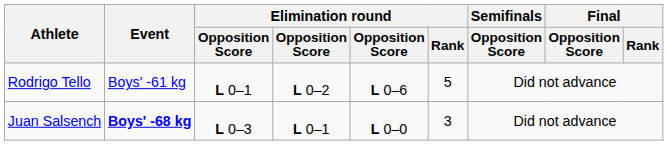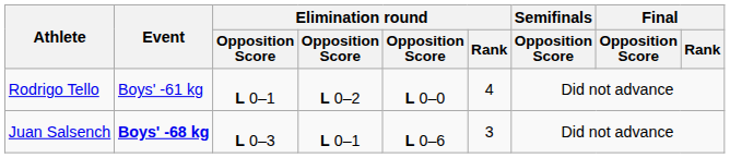Rodrigo Tello | column 5: L 0–6 -> L 0–0
Rodrigo Tello | Elimination round / Rank: 5 -> 4
Juan Salsench | column 5: L 0–0 -> L 0–6
